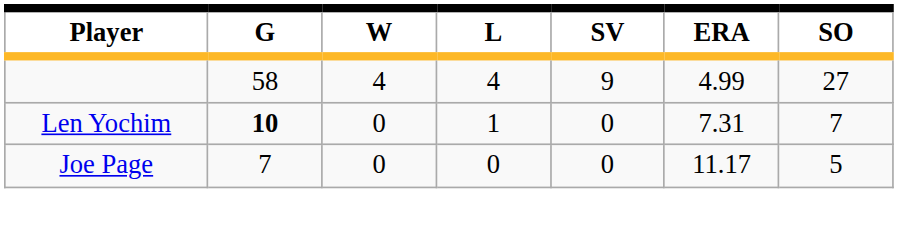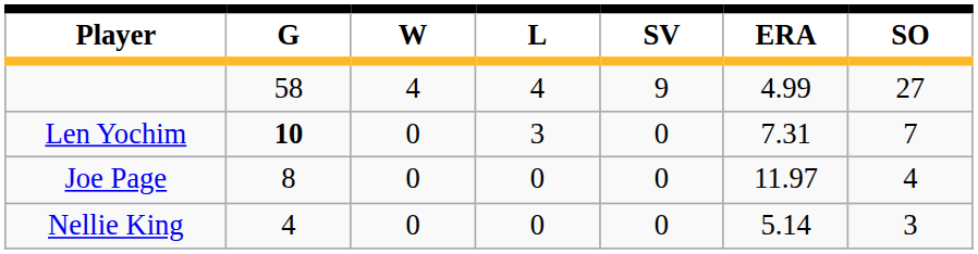Len Yochim | L: 1 -> 3
Joe Page | G: 7 -> 8
Joe Page | ERA: 11.17 -> 11.97
Joe Page | SO: 5 -> 4
+ row: Nellie King | 4 | 0 | 0 | 0 | 5.14 | 3
